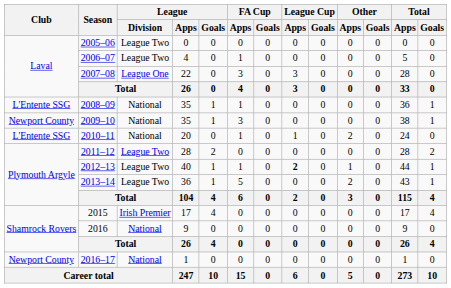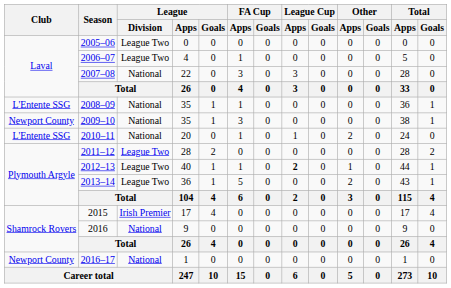2007–08 | League / Division: League One -> National
